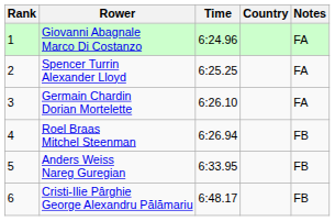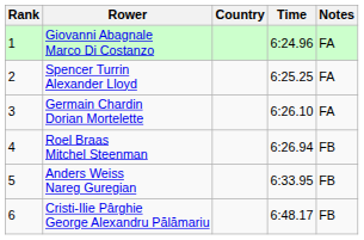columns swapped: Country <-> Time
